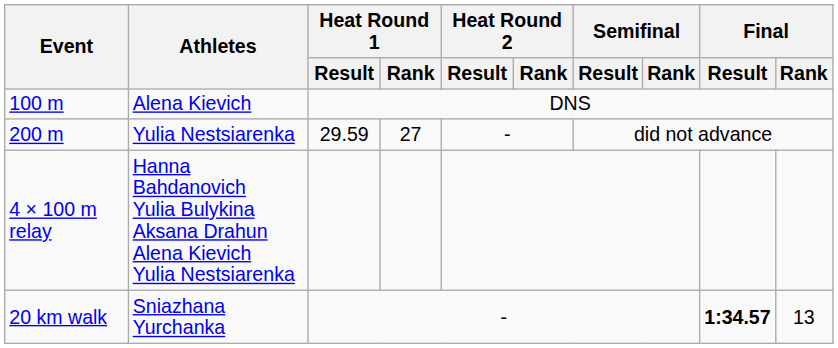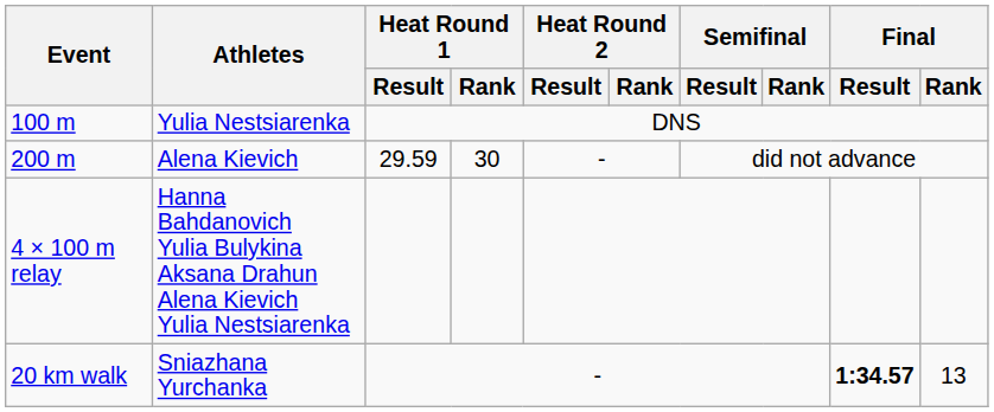100 m | Athletes: Alena Kievich -> Yulia Nestsiarenka
200 m | Athletes: Yulia Nestsiarenka -> Alena Kievich
200 m | Heat Round 1 / Rank: 27 -> 30
